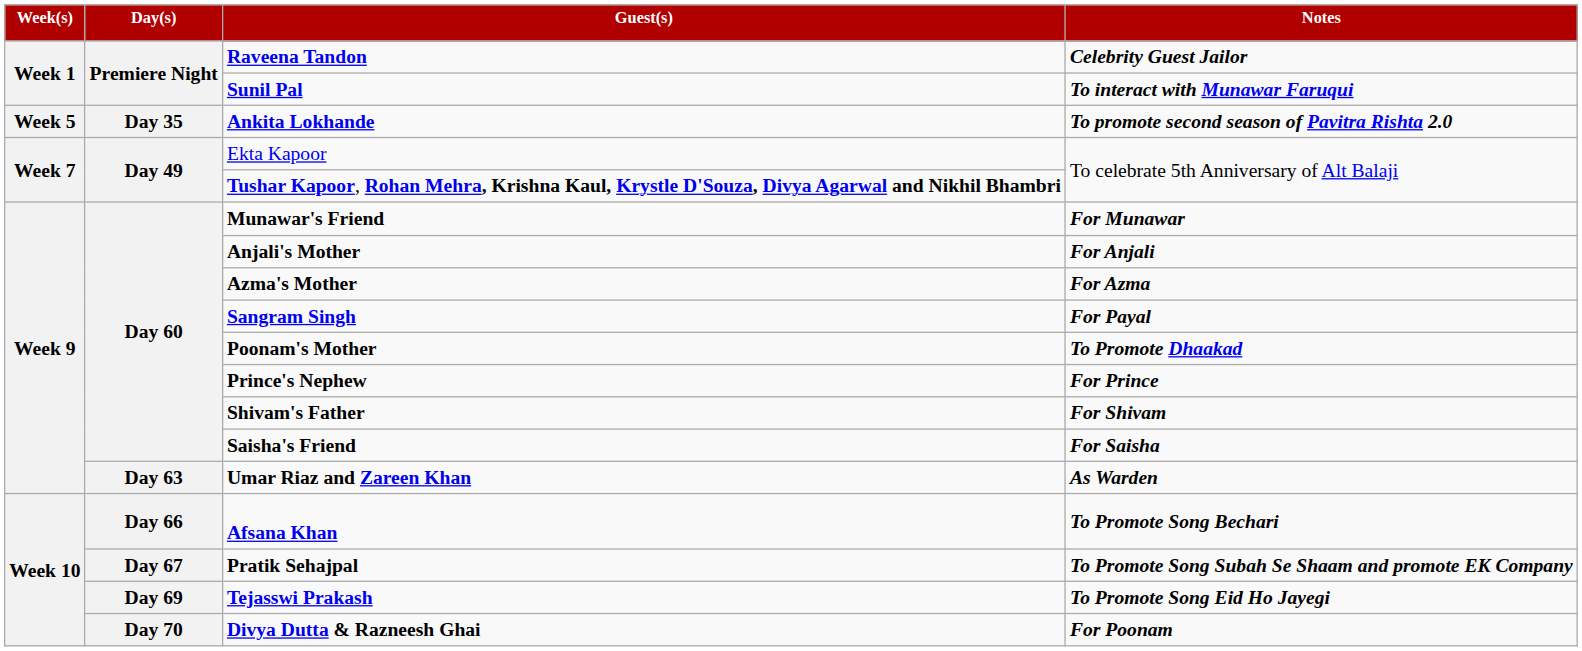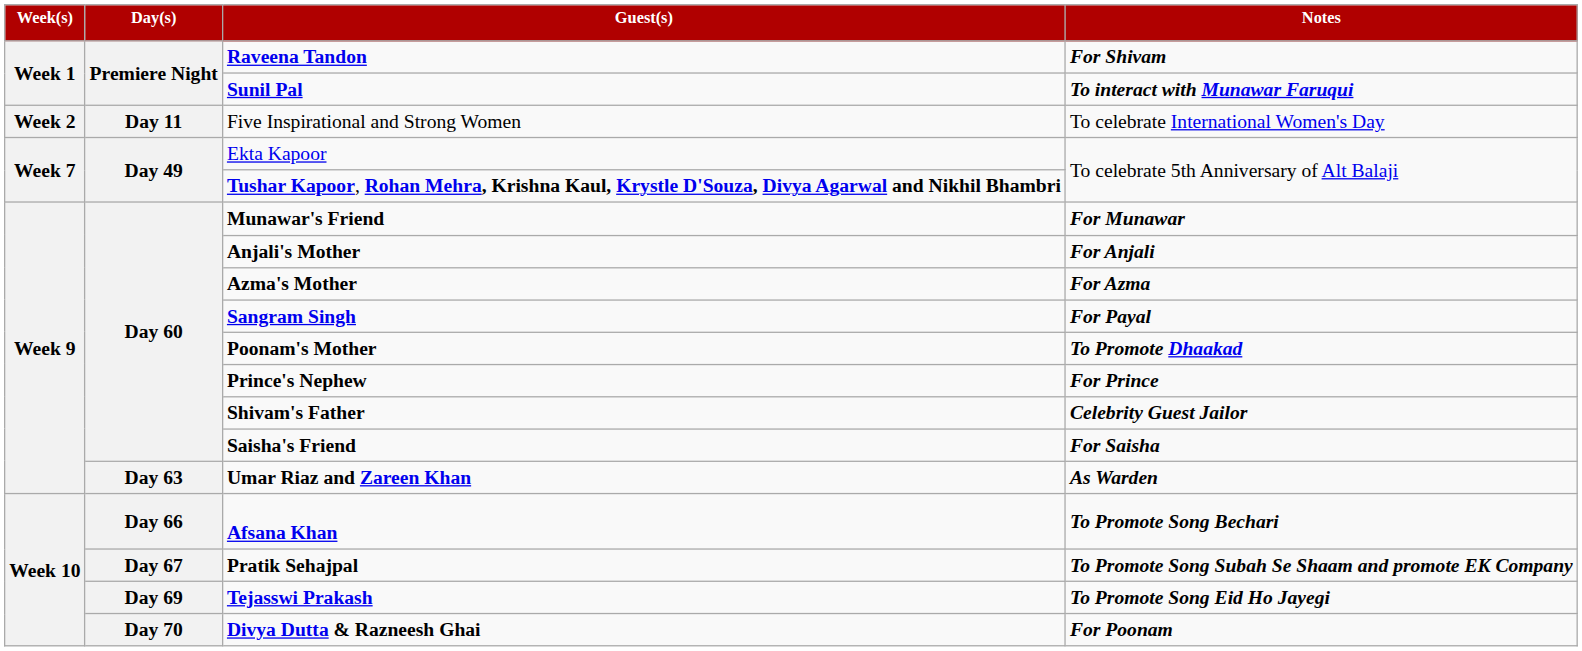Raveena Tandon | Notes: Celebrity Guest Jailor -> For Shivam
+ row: Week 2 | Day 11 | Five Inspirational and Strong Women | To celebrate International Women's Day
- row: Week 5 | Day 35 | Ankita Lokhande | To promote second season of Pavitra Rishta 2.0
Shivam's Father | Notes: For Shivam -> Celebrity Guest Jailor
